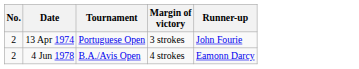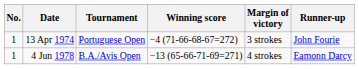+ column: Winning score | −4 (71-66-68-67=272) | −13 (65-66-71-69=271)
13 Apr 1974 | No.: 2 -> 1
4 Jun 1978 | No.: 2 -> 1
